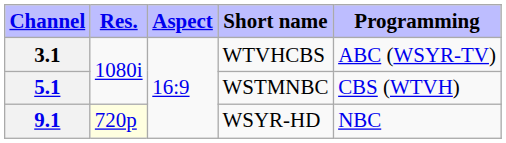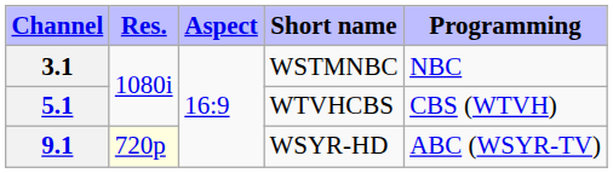3.1 | Short name: WTVHCBS -> WSTMNBC
3.1 | Programming: ABC (WSYR-TV) -> NBC
5.1 | Short name: WSTMNBC -> WTVHCBS
9.1 | Programming: NBC -> ABC (WSYR-TV)
